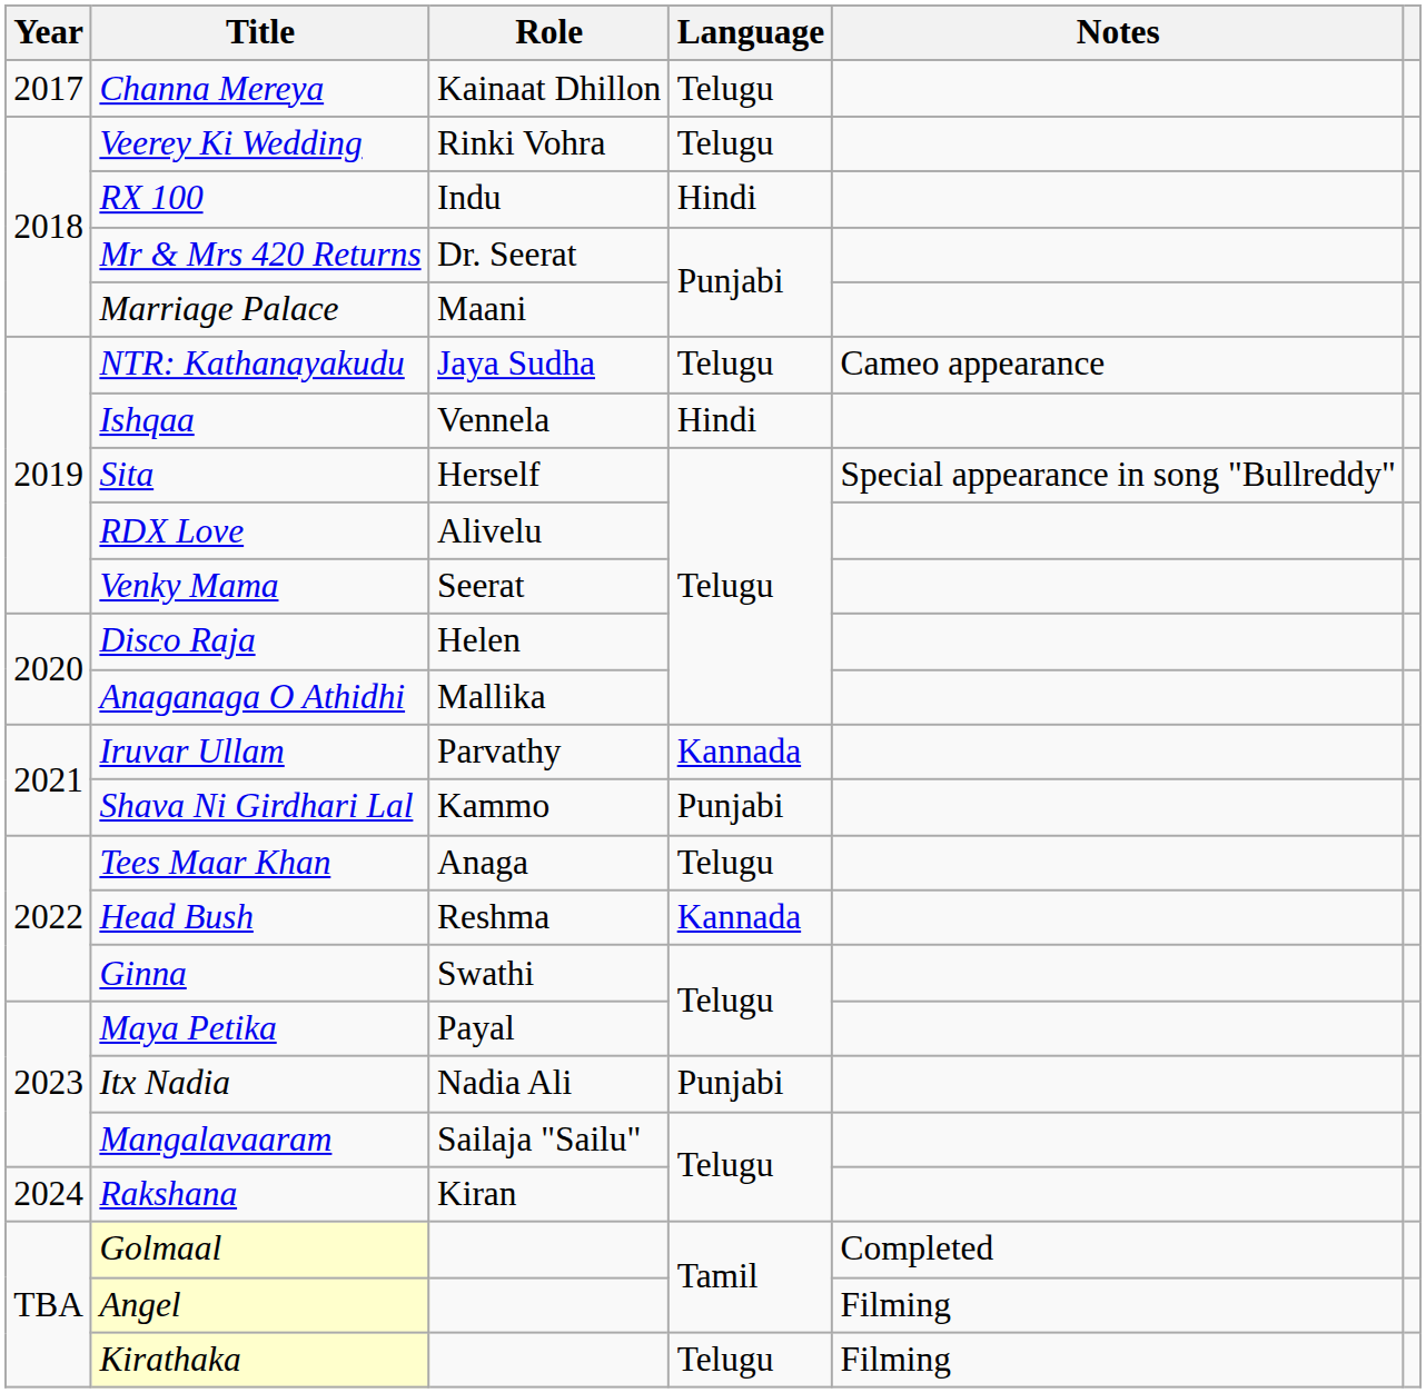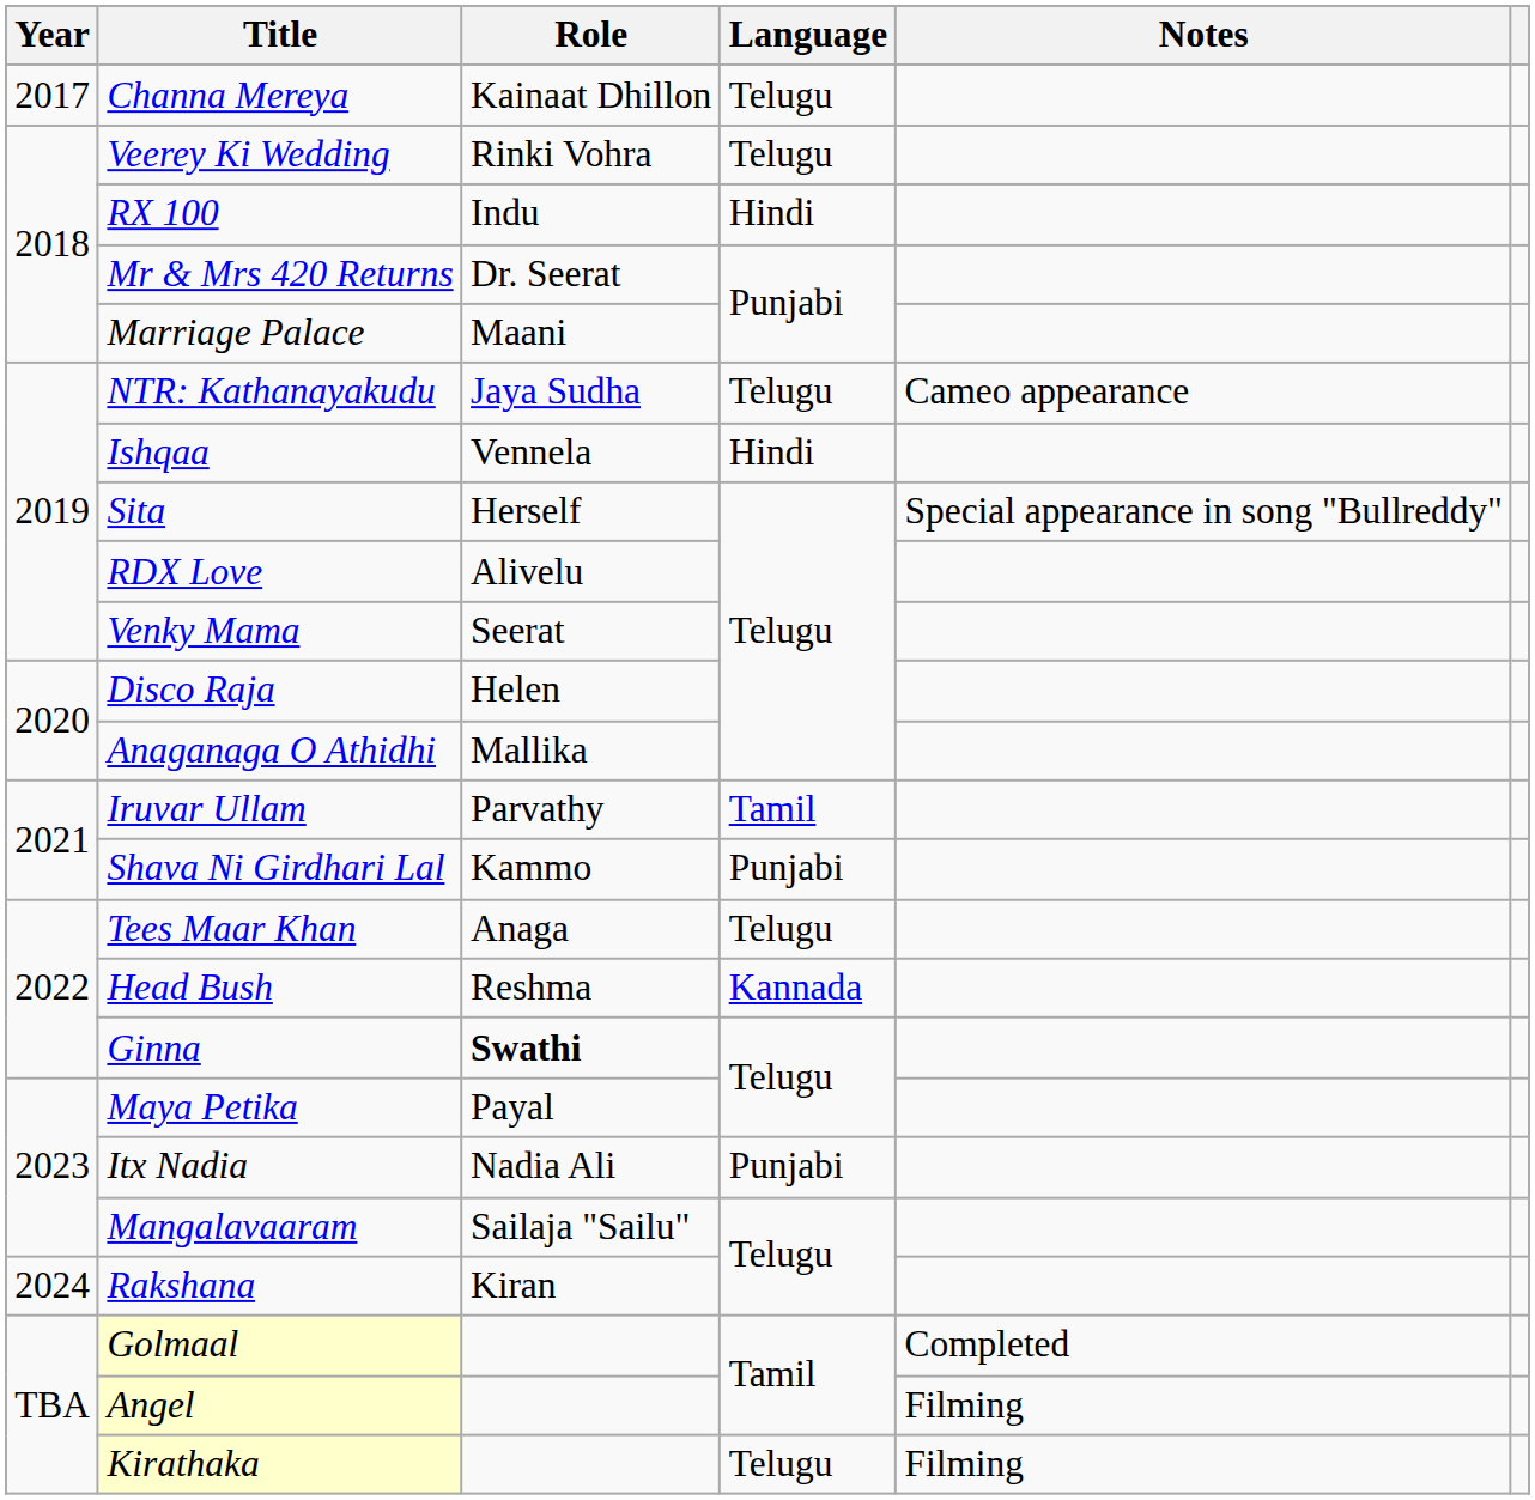Iruvar Ullam | Language: Kannada -> Tamil
Ginna | Role: normal -> bold
